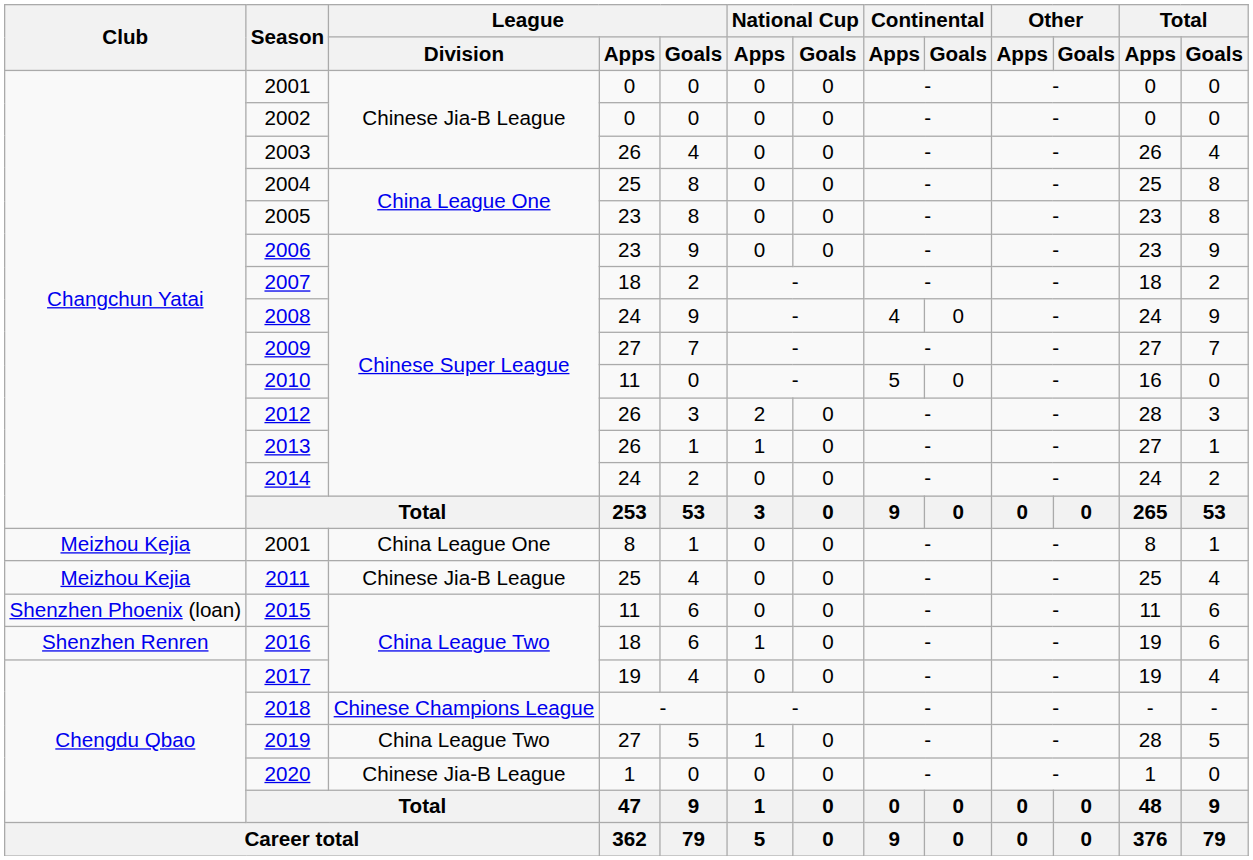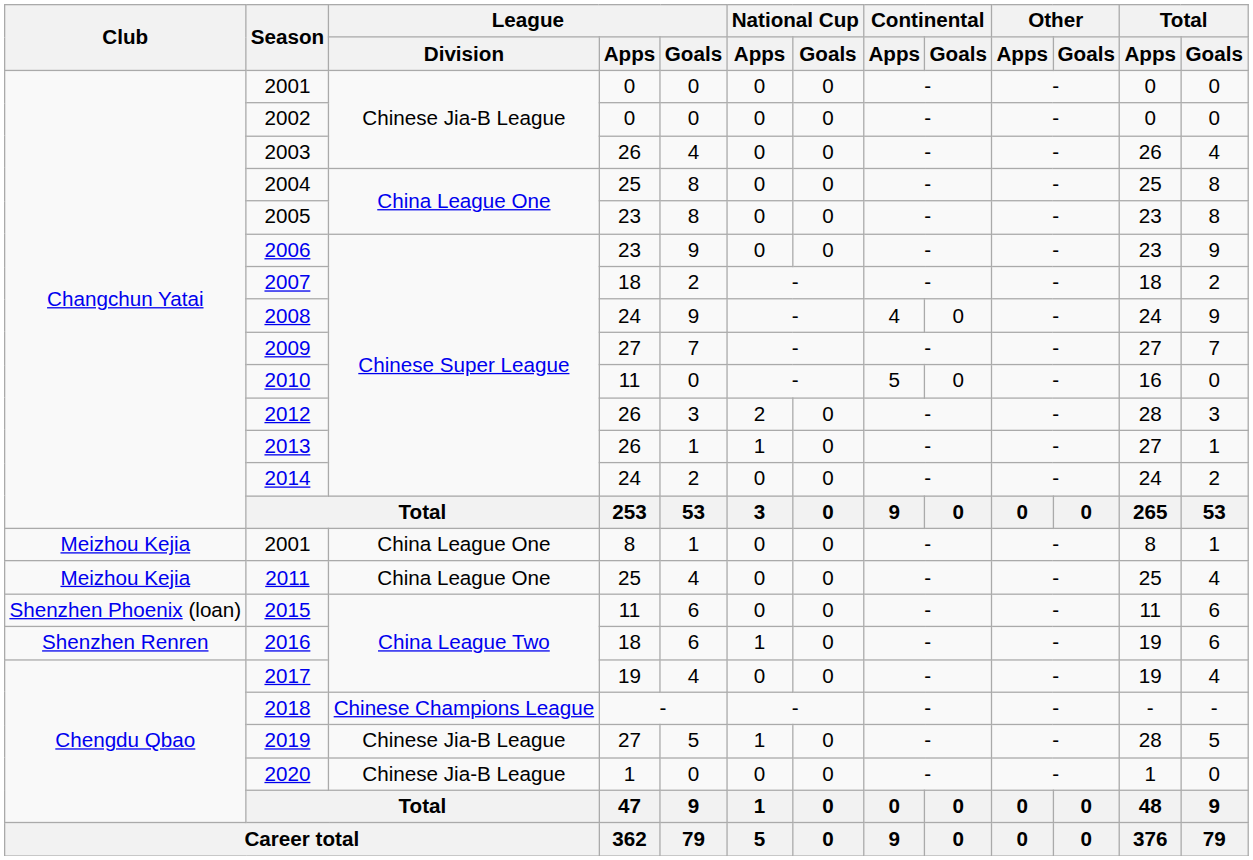2011 | League / Division: Chinese Jia-B League -> China League One
2019 | League / Division: China League Two -> Chinese Jia-B League
